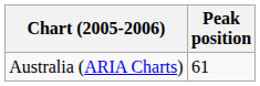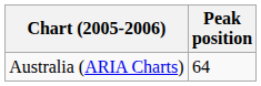Australia (ARIA Charts) | Peak position: 61 -> 64
